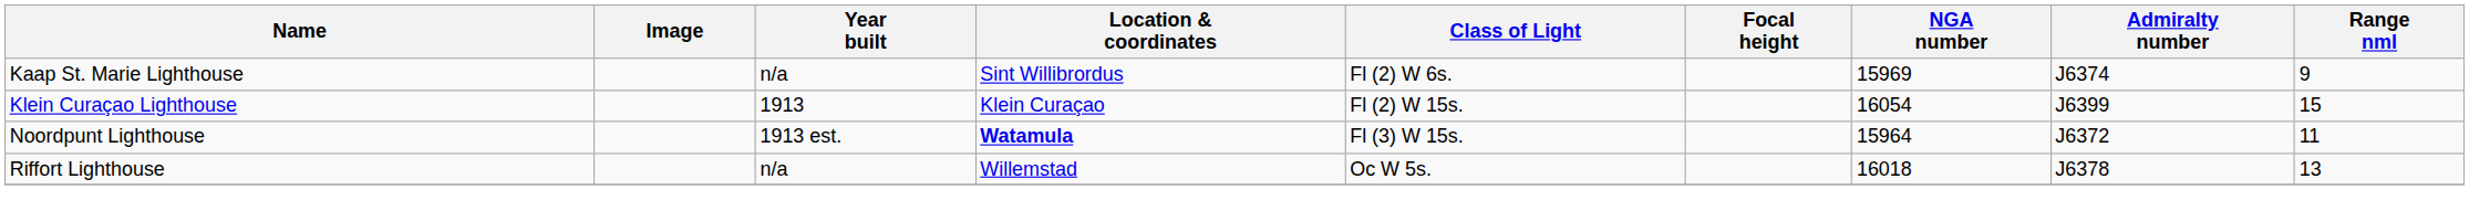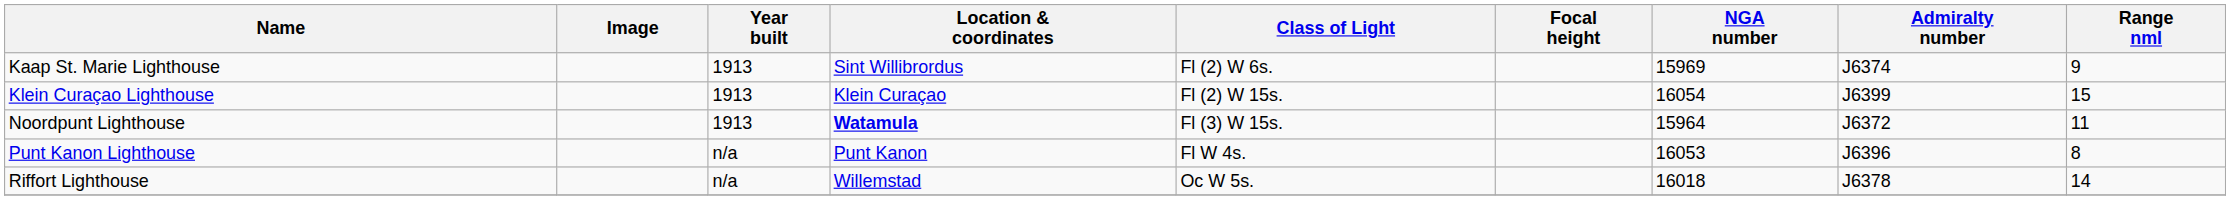Kaap St. Marie Lighthouse | Year built: n/a -> 1913
Noordpunt Lighthouse | Year built: 1913 est. -> 1913
+ row: Punt Kanon Lighthouse | n/a | Punt Kanon | Fl W 4s. | 16053 | J6396 | 8
Riffort Lighthouse | Range nml: 13 -> 14
